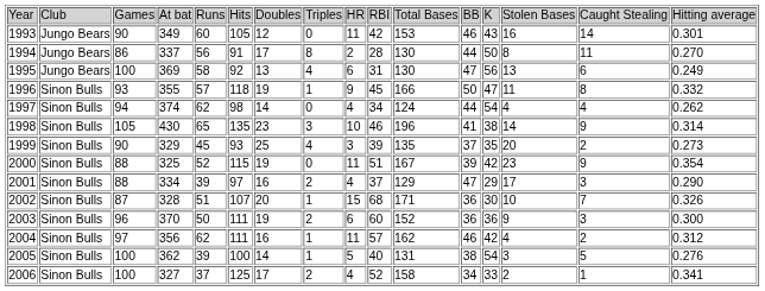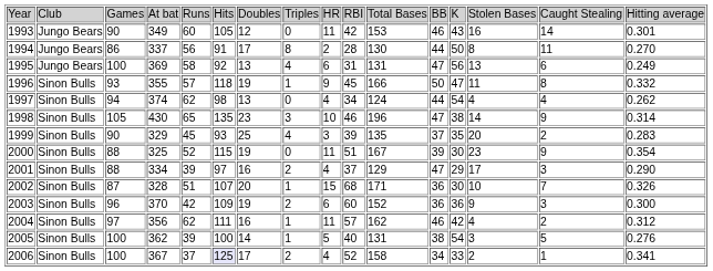1995 | column 11: 130 -> 131
1997 | column 7: 14 -> 13
1998 | column 12: 41 -> 47
1999 | column 16: 0.273 -> 0.283
2000 | column 13: 42 -> 30
2003 | column 5: 50 -> 42
2003 | column 6: 111 -> 109
2006 | column 4: 327 -> 367
2006 | column 6: no background -> lavender background
